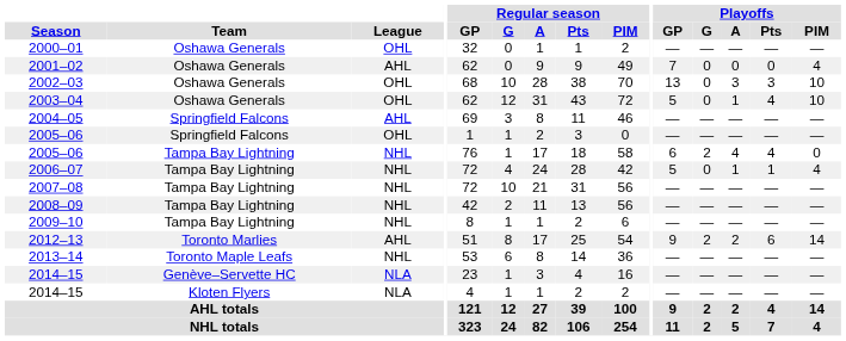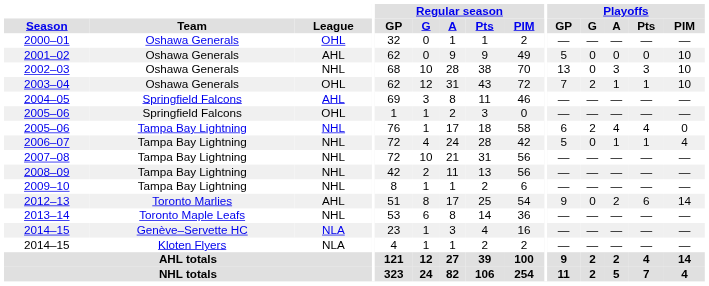2001–02 | Playoffs / GP: 7 -> 5
2001–02 | Playoffs / PIM: 4 -> 10
2002–03 | League: OHL -> NHL
2003–04 | Playoffs / GP: 5 -> 7
2003–04 | Playoffs / G: 0 -> 2
2003–04 | Playoffs / Pts: 4 -> 1
2012–13 | Playoffs / G: 2 -> 0
